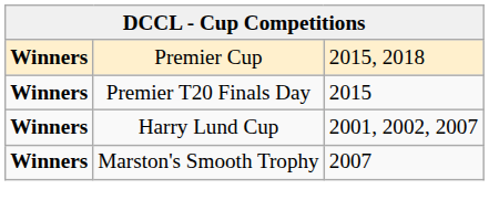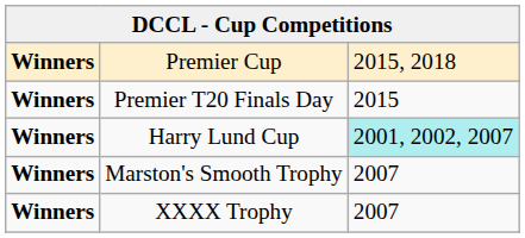Harry Lund Cup | column 3: no background -> paleturquoise background
+ row: Winners | XXXX Trophy | 2007
